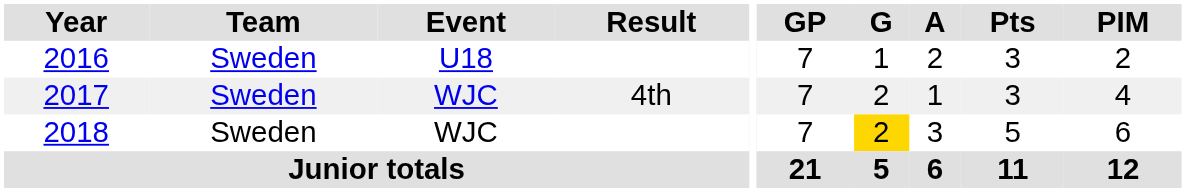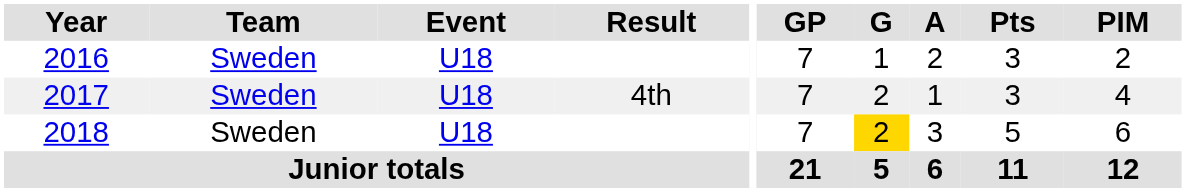2017 | Event: WJC -> U18
2018 | Event: WJC -> U18
